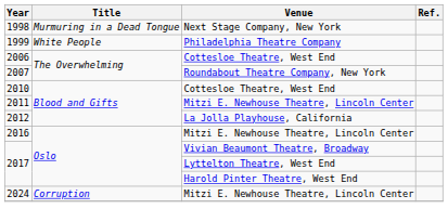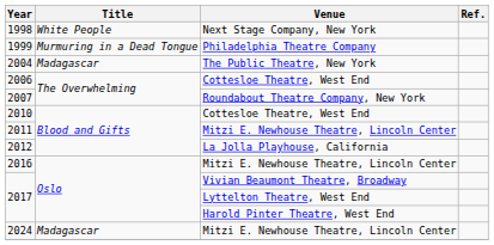1998 | Title: Murmuring in a Dead Tongue -> White People
1999 | Title: White People -> Murmuring in a Dead Tongue
+ row: 2004 | Madagascar | The Public Theatre, New York
2024 | Title: Corruption -> Madagascar
